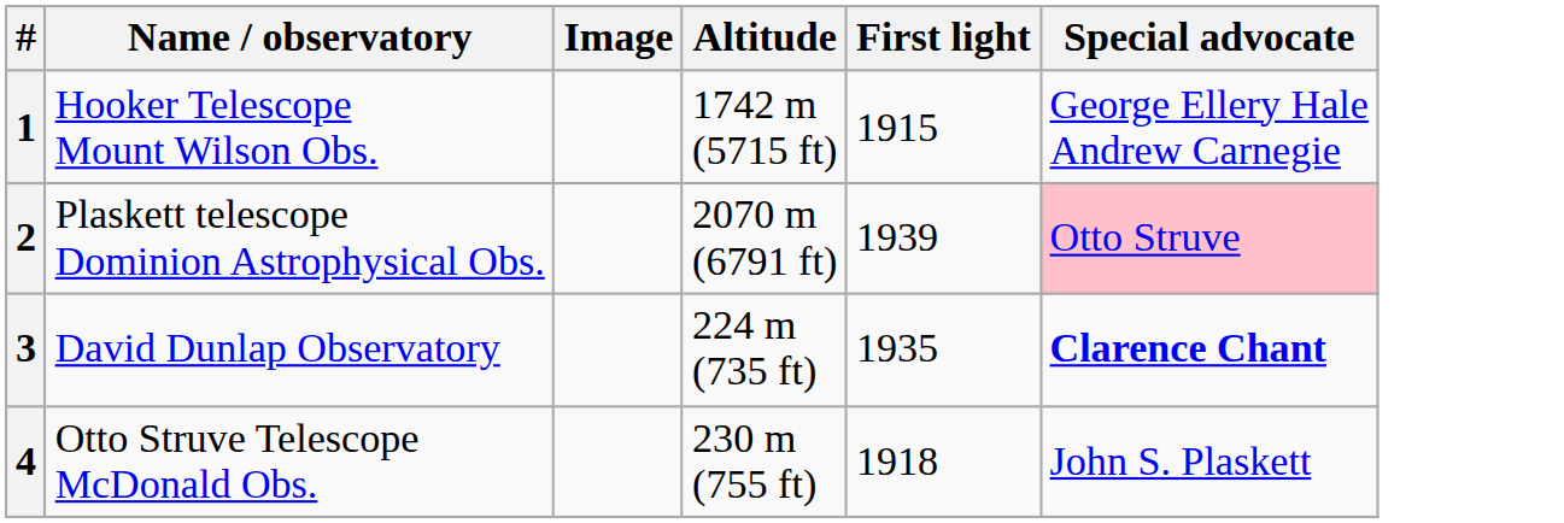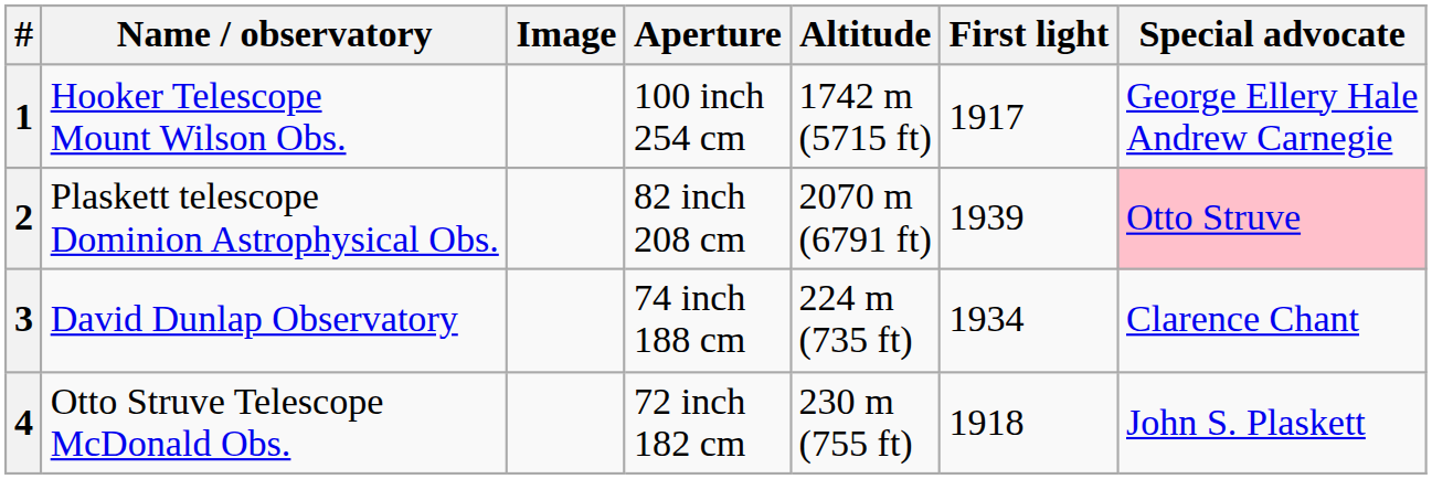+ column: Aperture | 100 inch 254 cm | 82 inch 208 cm | 74 inch 188 cm | 72 inch 182 cm
1 | First light: 1915 -> 1917
3 | First light: 1935 -> 1934
3 | Special advocate: bold -> normal
